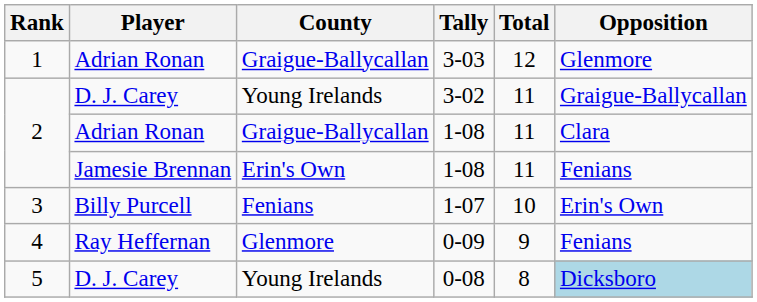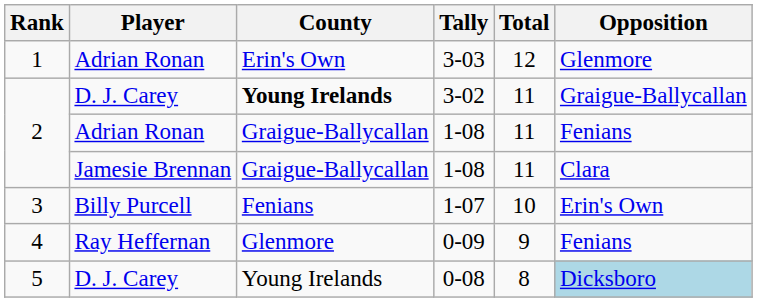3-03 | County: Graigue-Ballycallan -> Erin's Own
3-02 | County: normal -> bold
Adrian Ronan / 1-08 | Opposition: Clara -> Fenians
Jamesie Brennan / 1-08 | County: Erin's Own -> Graigue-Ballycallan
Jamesie Brennan / 1-08 | Opposition: Fenians -> Clara
